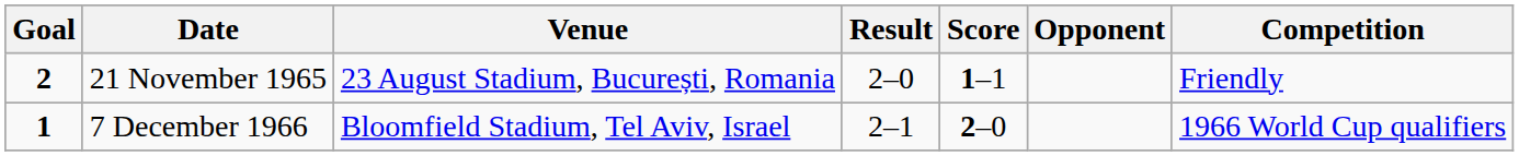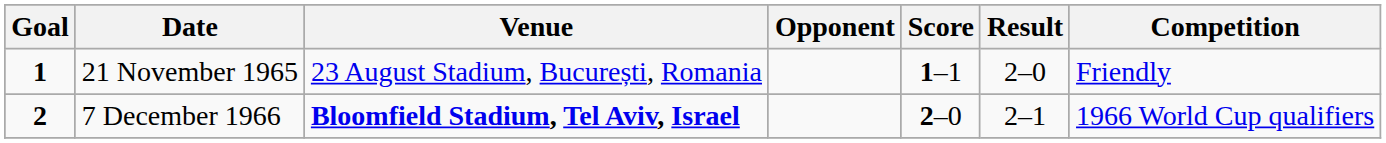columns swapped: Opponent <-> Result
21 November 1965 | Goal: 2 -> 1
7 December 1966 | Goal: 1 -> 2
7 December 1966 | Venue: normal -> bold
